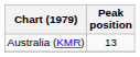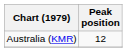Australia (KMR) | Peak position: 13 -> 12
